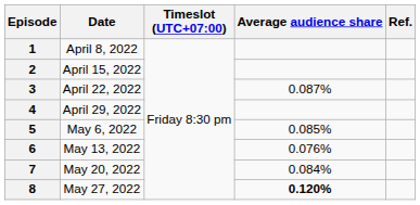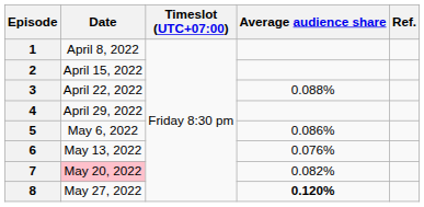3 | Average audience share: 0.087% -> 0.088%
5 | Average audience share: 0.085% -> 0.086%
7 | Date: no background -> pink background
7 | Average audience share: 0.084% -> 0.082%
